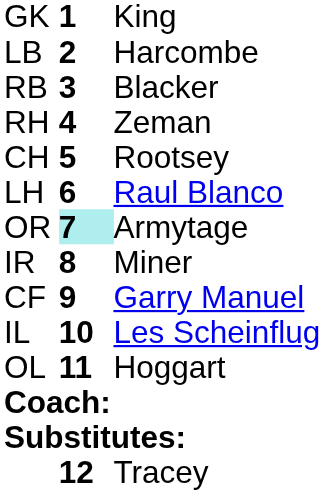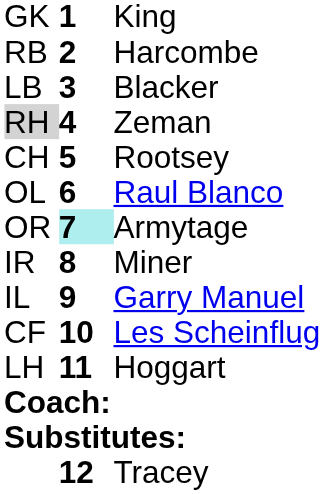Harcombe | column 1: LB -> RB
Blacker | column 1: RB -> LB
Zeman | column 1: no background -> lightgrey background
Raul Blanco | column 1: LH -> OL
Garry Manuel | column 1: CF -> IL
Les Scheinflug | column 1: IL -> CF
Hoggart | column 1: OL -> LH
